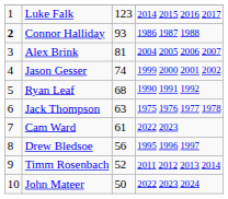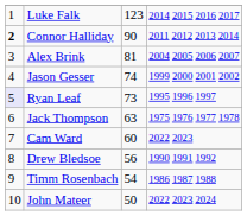Connor Halliday | column 3: 93 -> 90
Connor Halliday | column 4: 1986 1987 1988 -> 2011 2012 2013 2014
Ryan Leaf | column 1: no background -> lavender background
Ryan Leaf | column 3: 68 -> 73
Ryan Leaf | column 4: 1990 1991 1992 -> 1995 1996 1997
Cam Ward | column 3: 61 -> 60
Drew Bledsoe | column 4: 1995 1996 1997 -> 1990 1991 1992
Timm Rosenbach | column 3: 52 -> 54
Timm Rosenbach | column 4: 2011 2012 2013 2014 -> 1986 1987 1988
